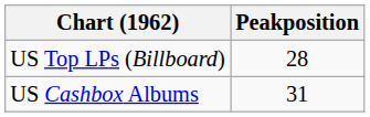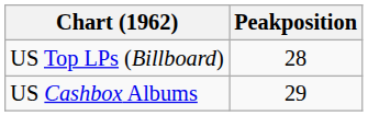US Cashbox Albums | Peakposition: 31 -> 29
